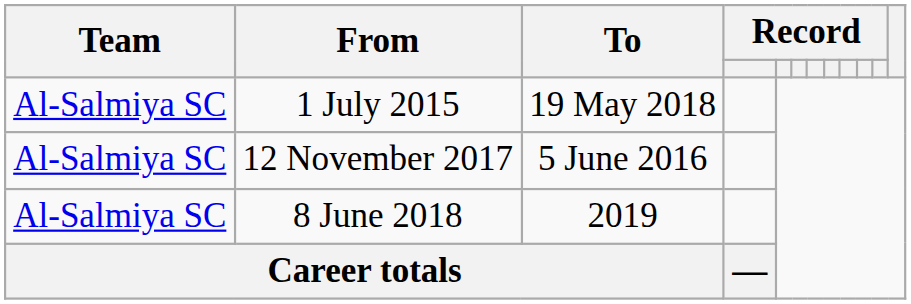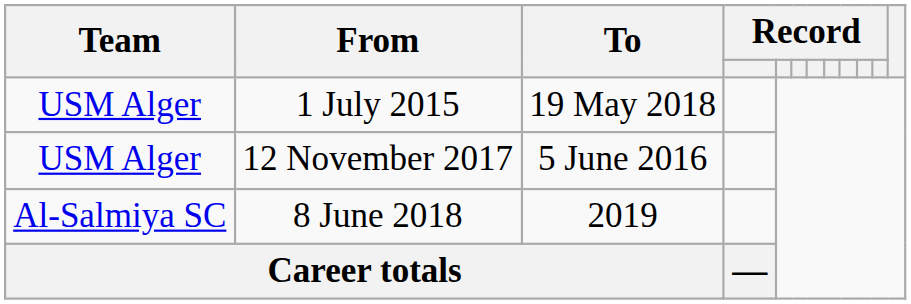1 July 2015 | Team: Al-Salmiya SC -> USM Alger
12 November 2017 | Team: Al-Salmiya SC -> USM Alger
